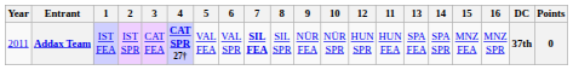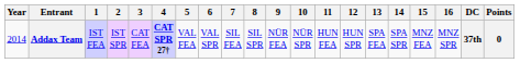columns swapped: 11 <-> 12
Addax Team | Year: 2011 -> 2014
Addax Team | 7: bold -> normal
